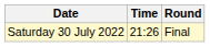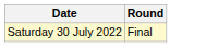- column: Time | 21:26
